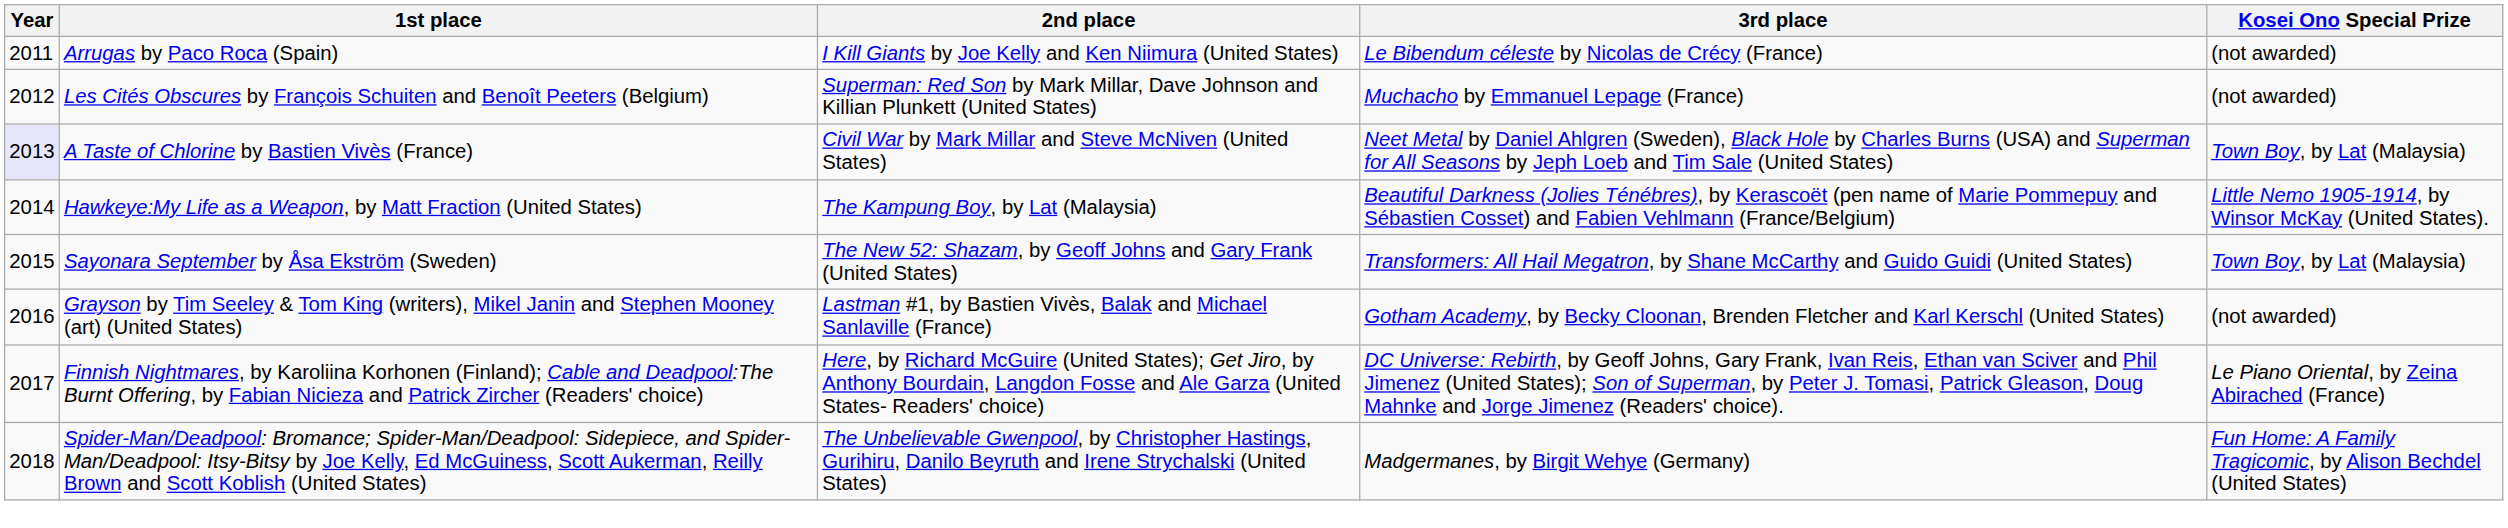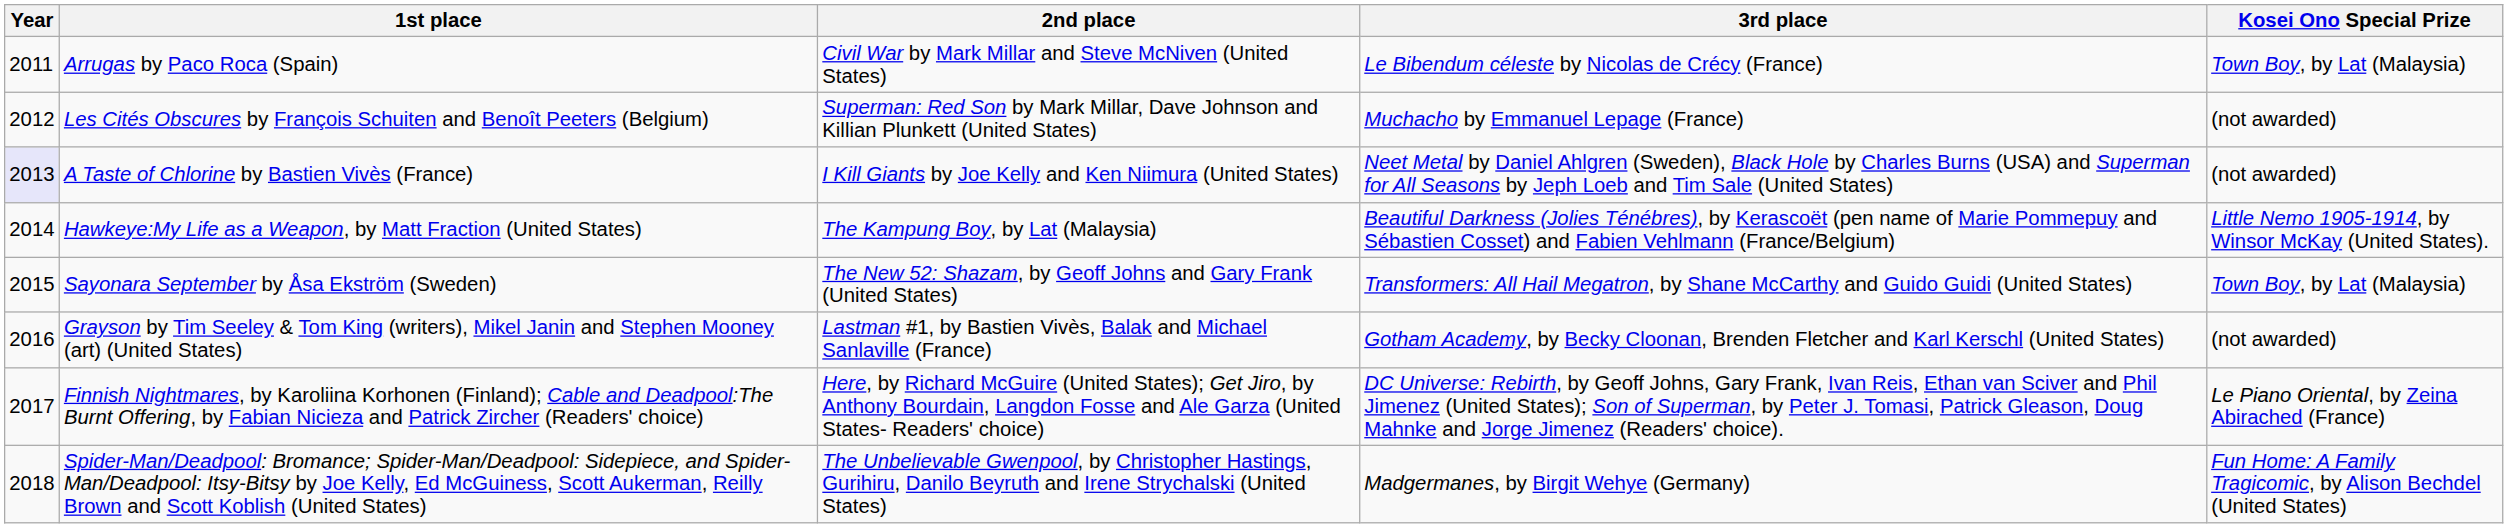Arrugas by Paco Roca (Spain) | 2nd place: I Kill Giants by Joe Kelly and Ken Niimura (United States) -> Civil War by Mark Millar and Steve McNiven (United States)
Arrugas by Paco Roca (Spain) | Kosei Ono Special Prize: (not awarded) -> Town Boy, by Lat (Malaysia)
A Taste of Chlorine by Bastien Vivès (France) | 2nd place: Civil War by Mark Millar and Steve McNiven (United States) -> I Kill Giants by Joe Kelly and Ken Niimura (United States)
A Taste of Chlorine by Bastien Vivès (France) | Kosei Ono Special Prize: Town Boy, by Lat (Malaysia) -> (not awarded)
